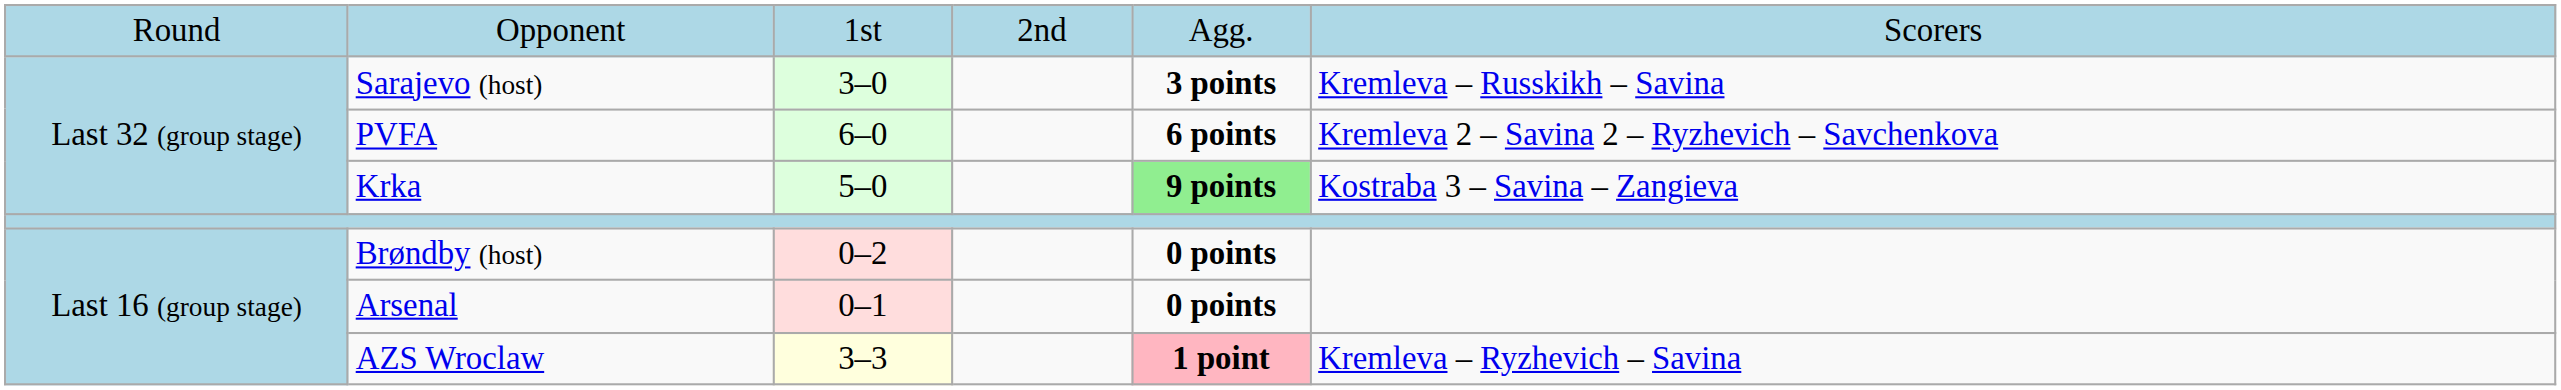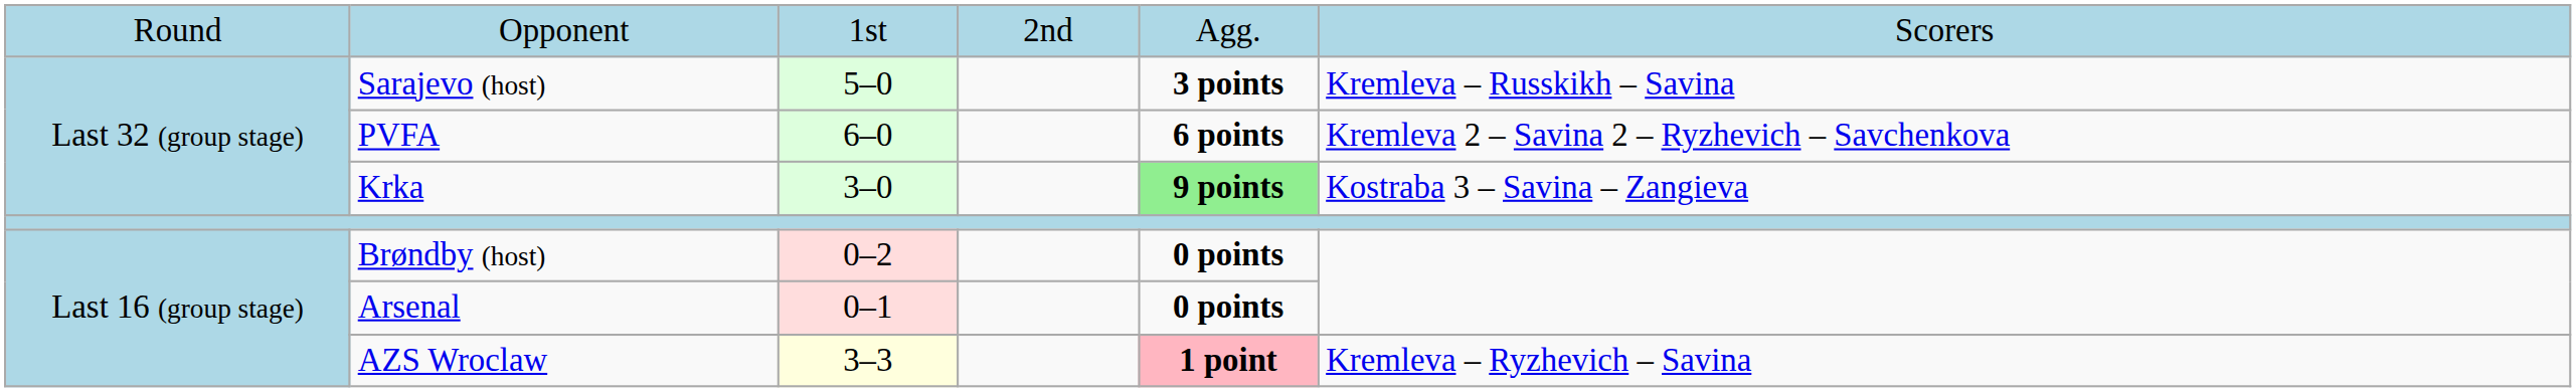Sarajevo (host) | column 3: 3–0 -> 5–0
Krka | column 3: 5–0 -> 3–0
